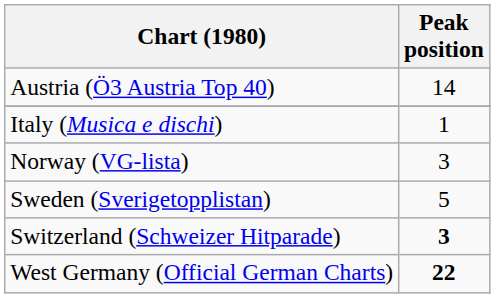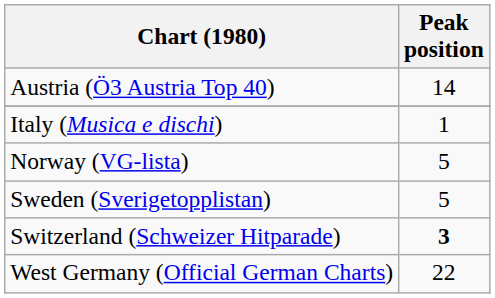Norway (VG-lista) | Peak position: 3 -> 5
West Germany (Official German Charts) | Peak position: bold -> normal
